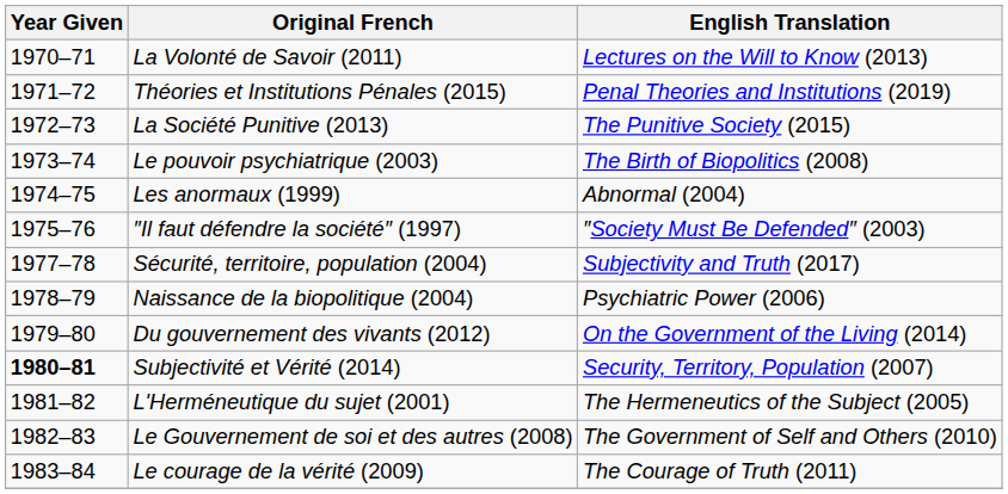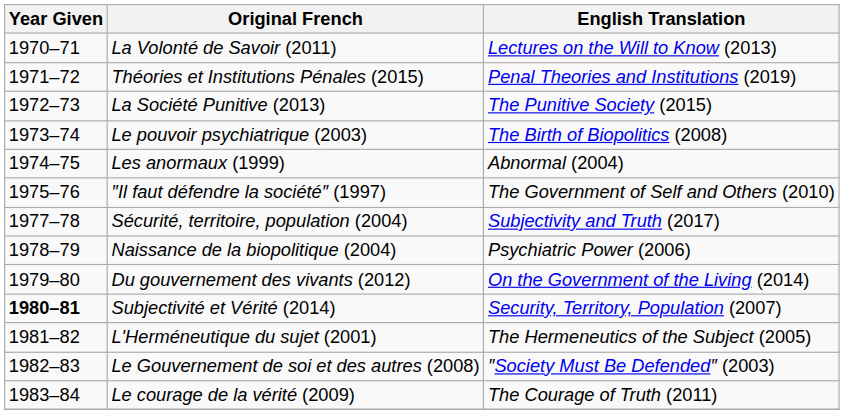″Il faut défendre la société″ (1997) | English Translation: ″Society Must Be Defended″ (2003) -> The Government of Self and Others (2010)
Le Gouvernement de soi et des autres (2008) | English Translation: The Government of Self and Others (2010) -> ″Society Must Be Defended″ (2003)
